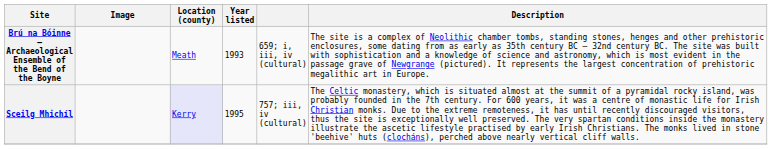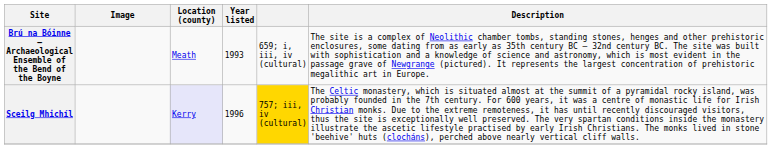Sceilg Mhichíl | Year listed: 1995 -> 1996
Sceilg Mhichíl | column 5: no background -> gold background
